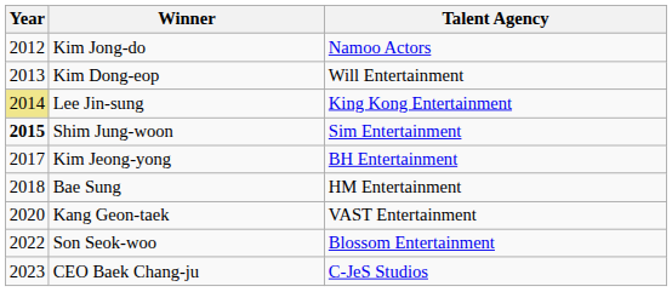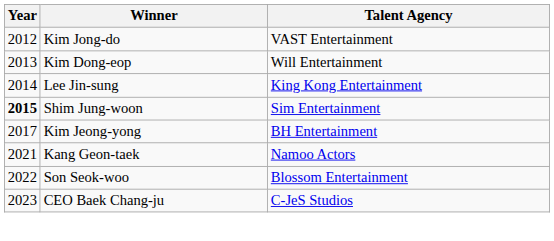Kim Jong-do | Talent Agency: Namoo Actors -> VAST Entertainment
Lee Jin-sung | Year: khaki background -> no background
- row: 2018 | Bae Sung | HM Entertainment
Kang Geon-taek | Year: 2020 -> 2021
Kang Geon-taek | Talent Agency: VAST Entertainment -> Namoo Actors
